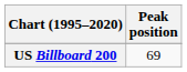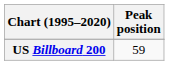US Billboard 200 | Peak position: 69 -> 59
